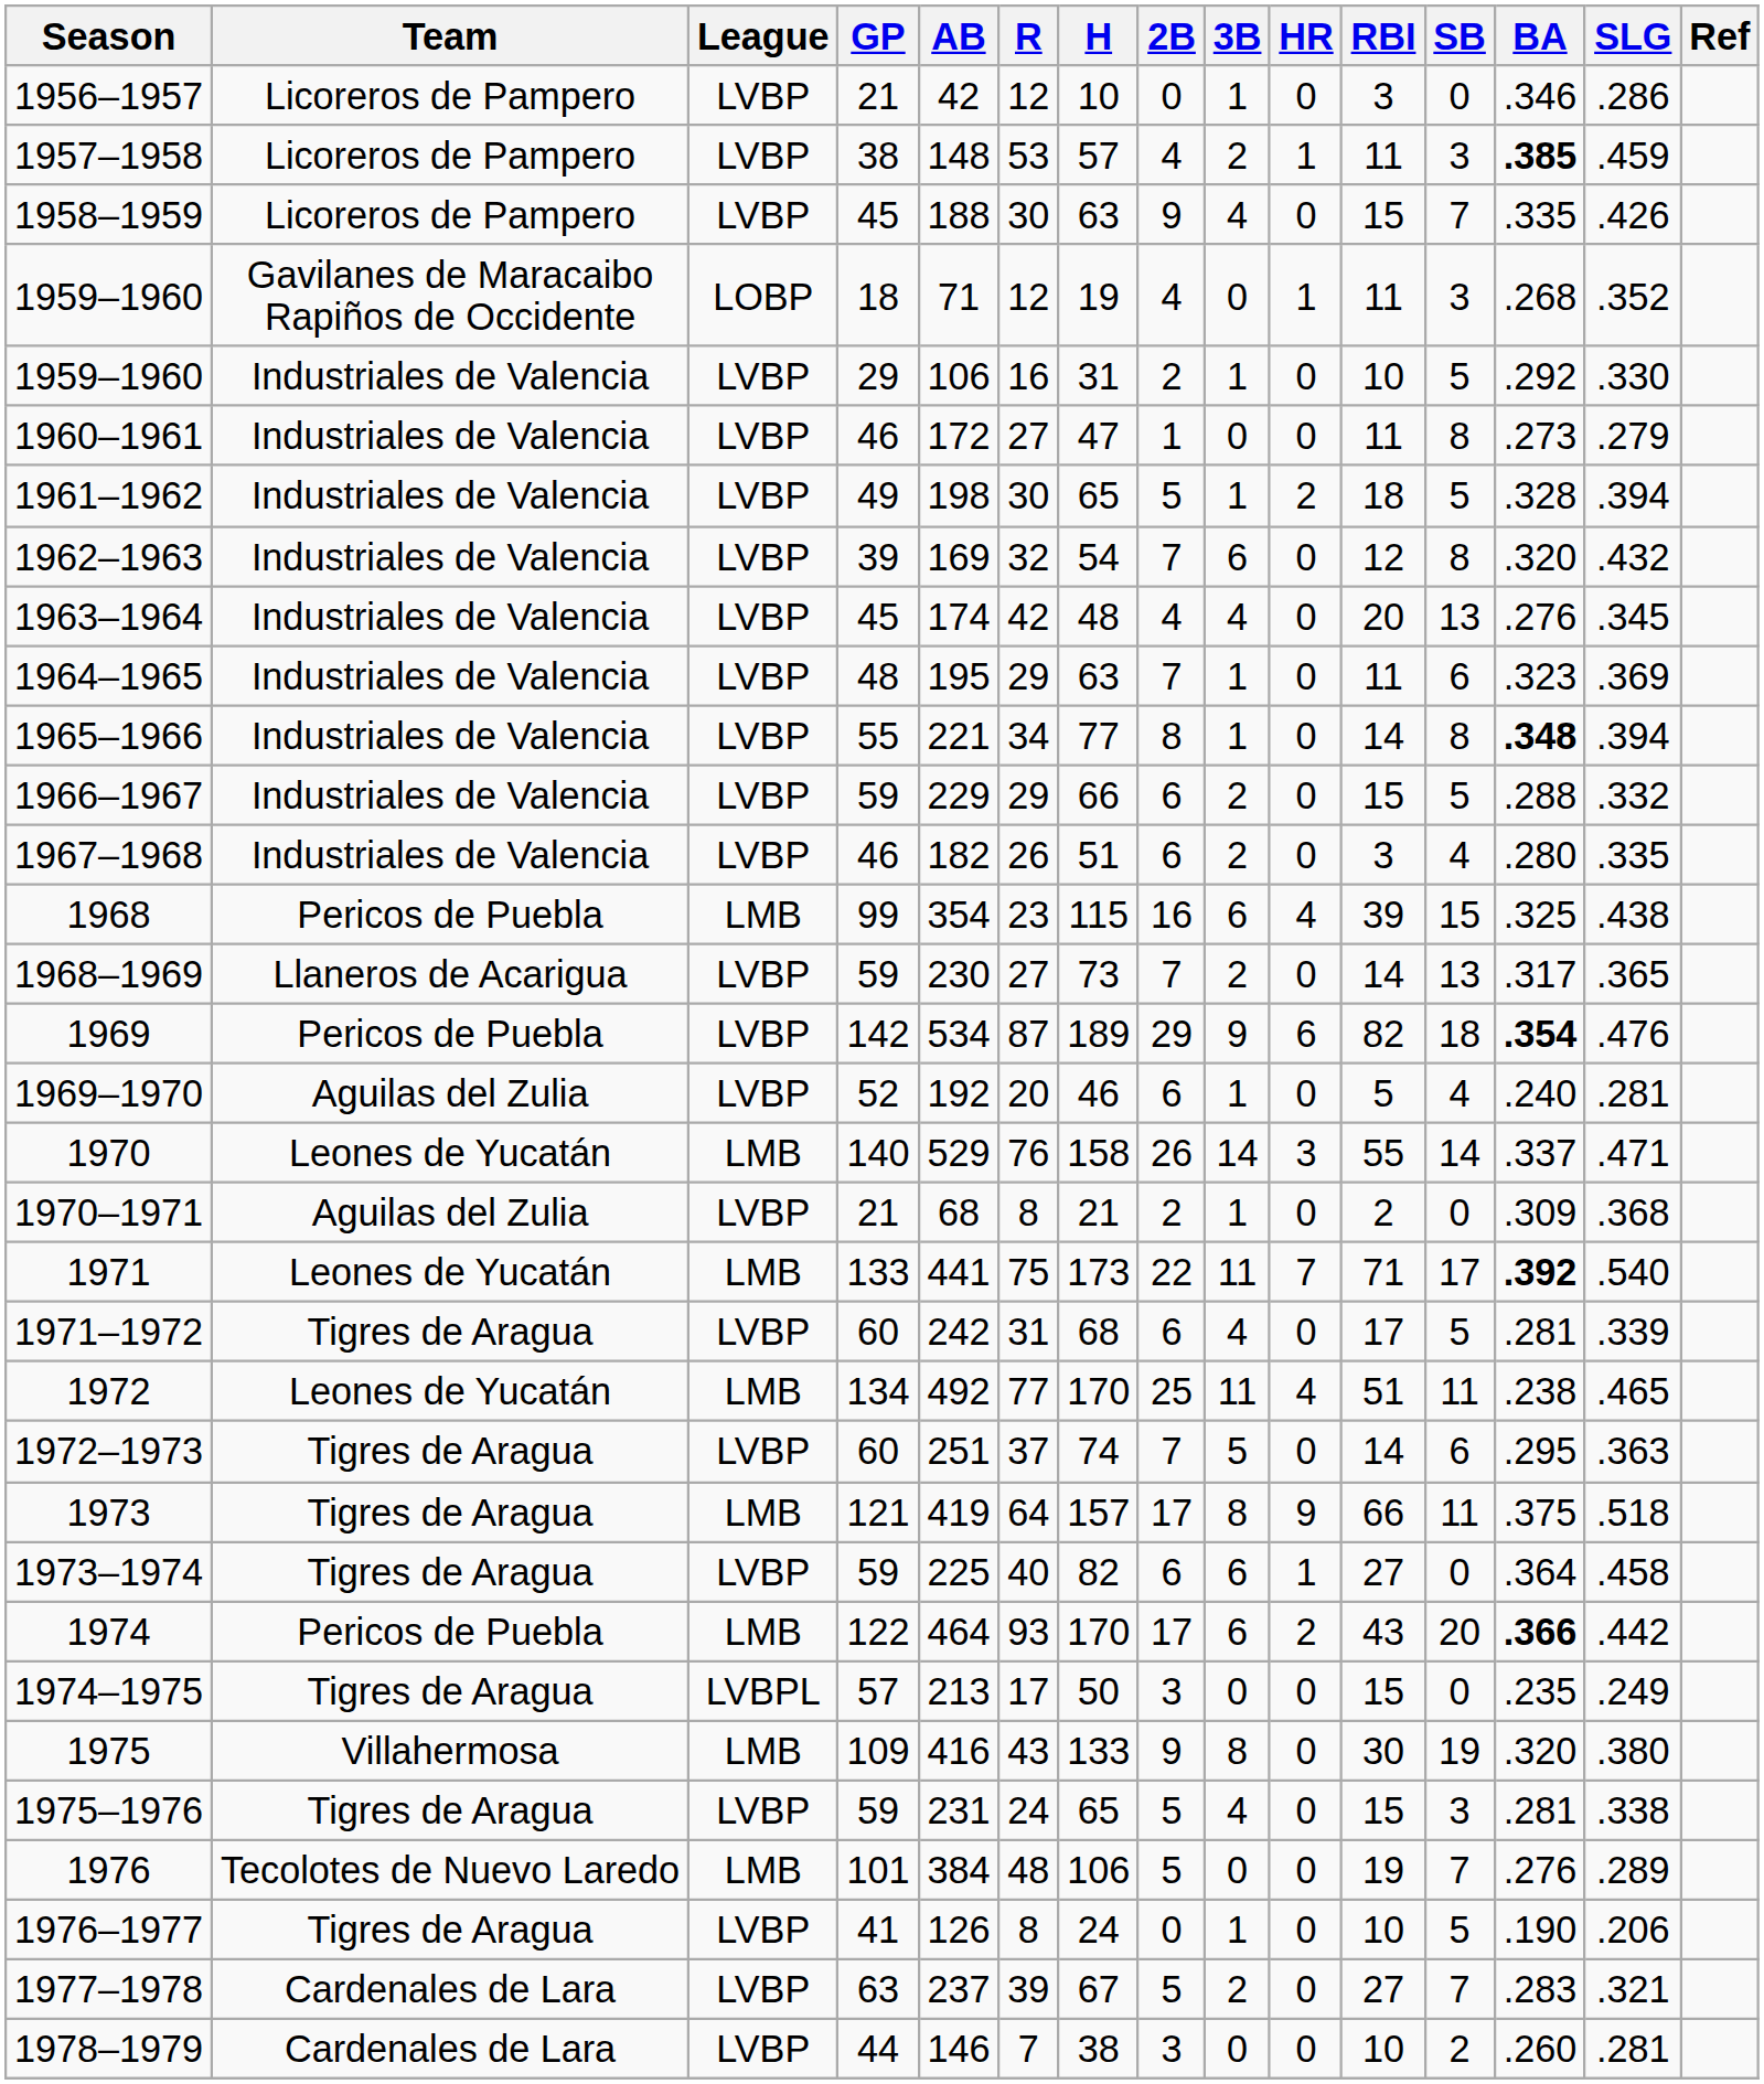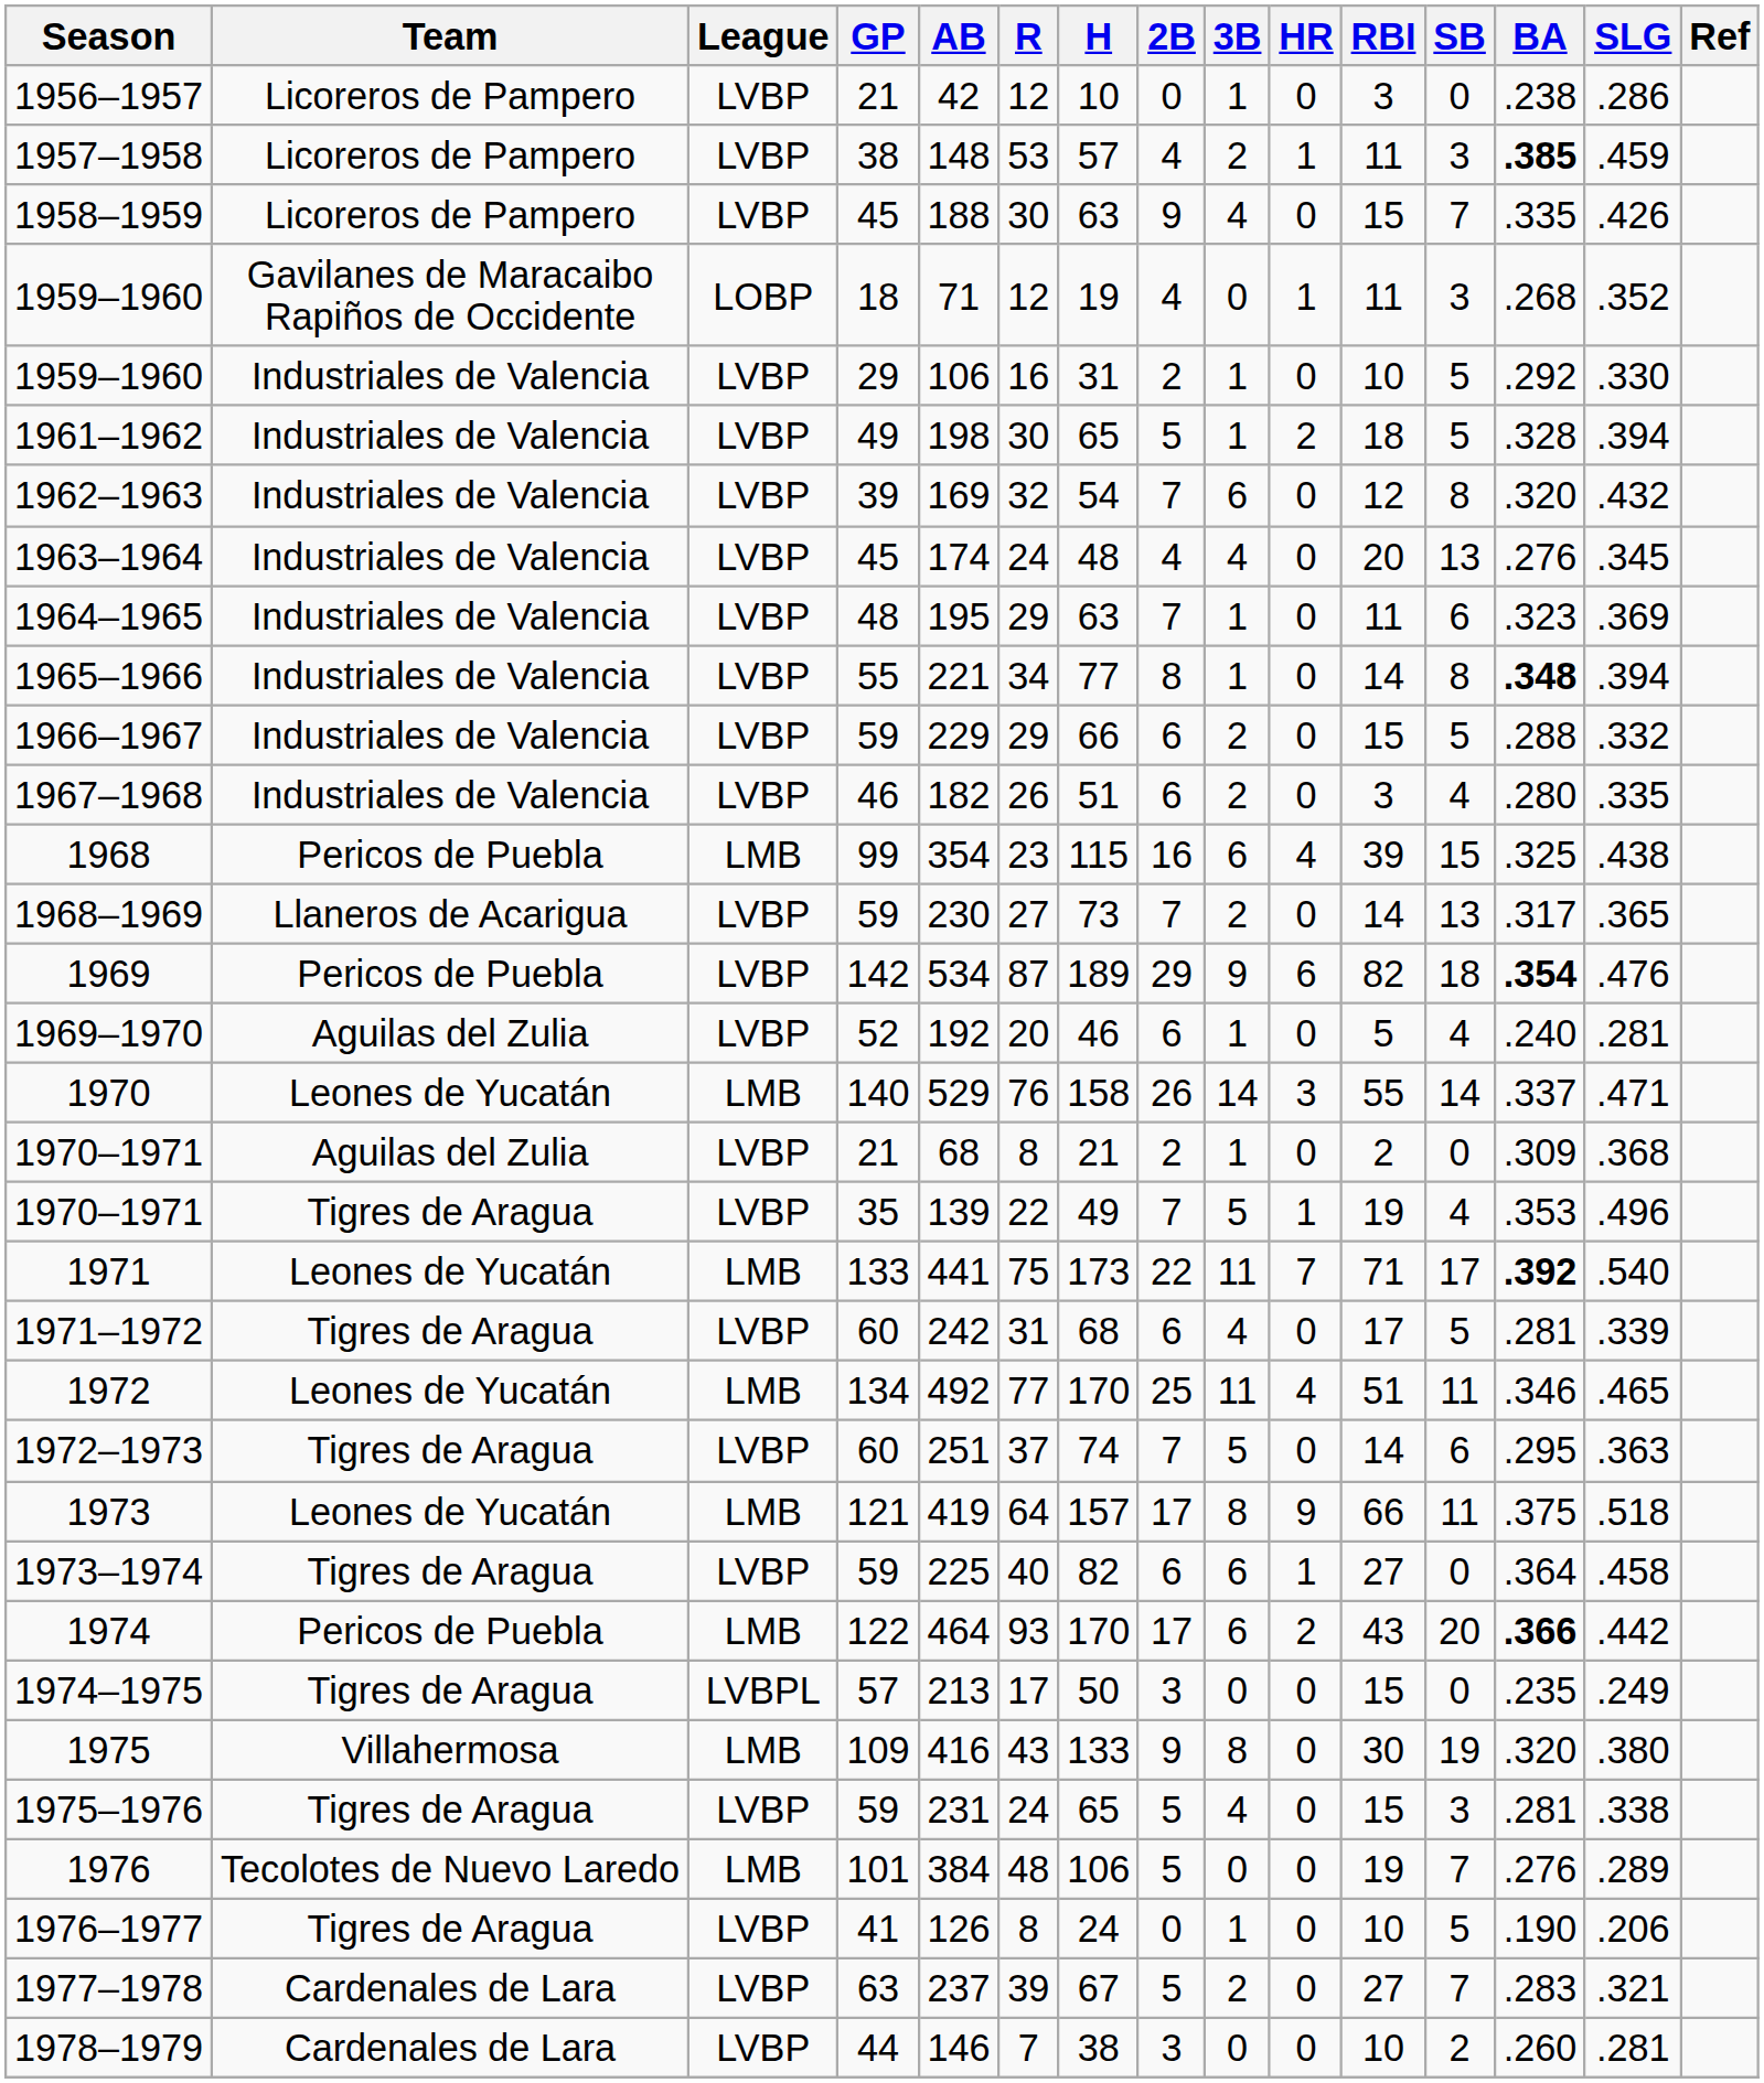1956–1957 | BA: .346 -> .238
- row: 1960–1961 | Industriales de Valencia | LVBP | 46 | 172 | 27 | 47 | 1 | 0 | 0 | 11 | 8 | .273 | .279
1963–1964 | R: 42 -> 24
+ row: 1970–1971 | Tigres de Aragua | LVBP | 35 | 139 | 22 | 49 | 7 | 5 | 1 | 19 | 4 | .353 | .496
1972 | BA: .238 -> .346
1973 | Team: Tigres de Aragua -> Leones de Yucatán
